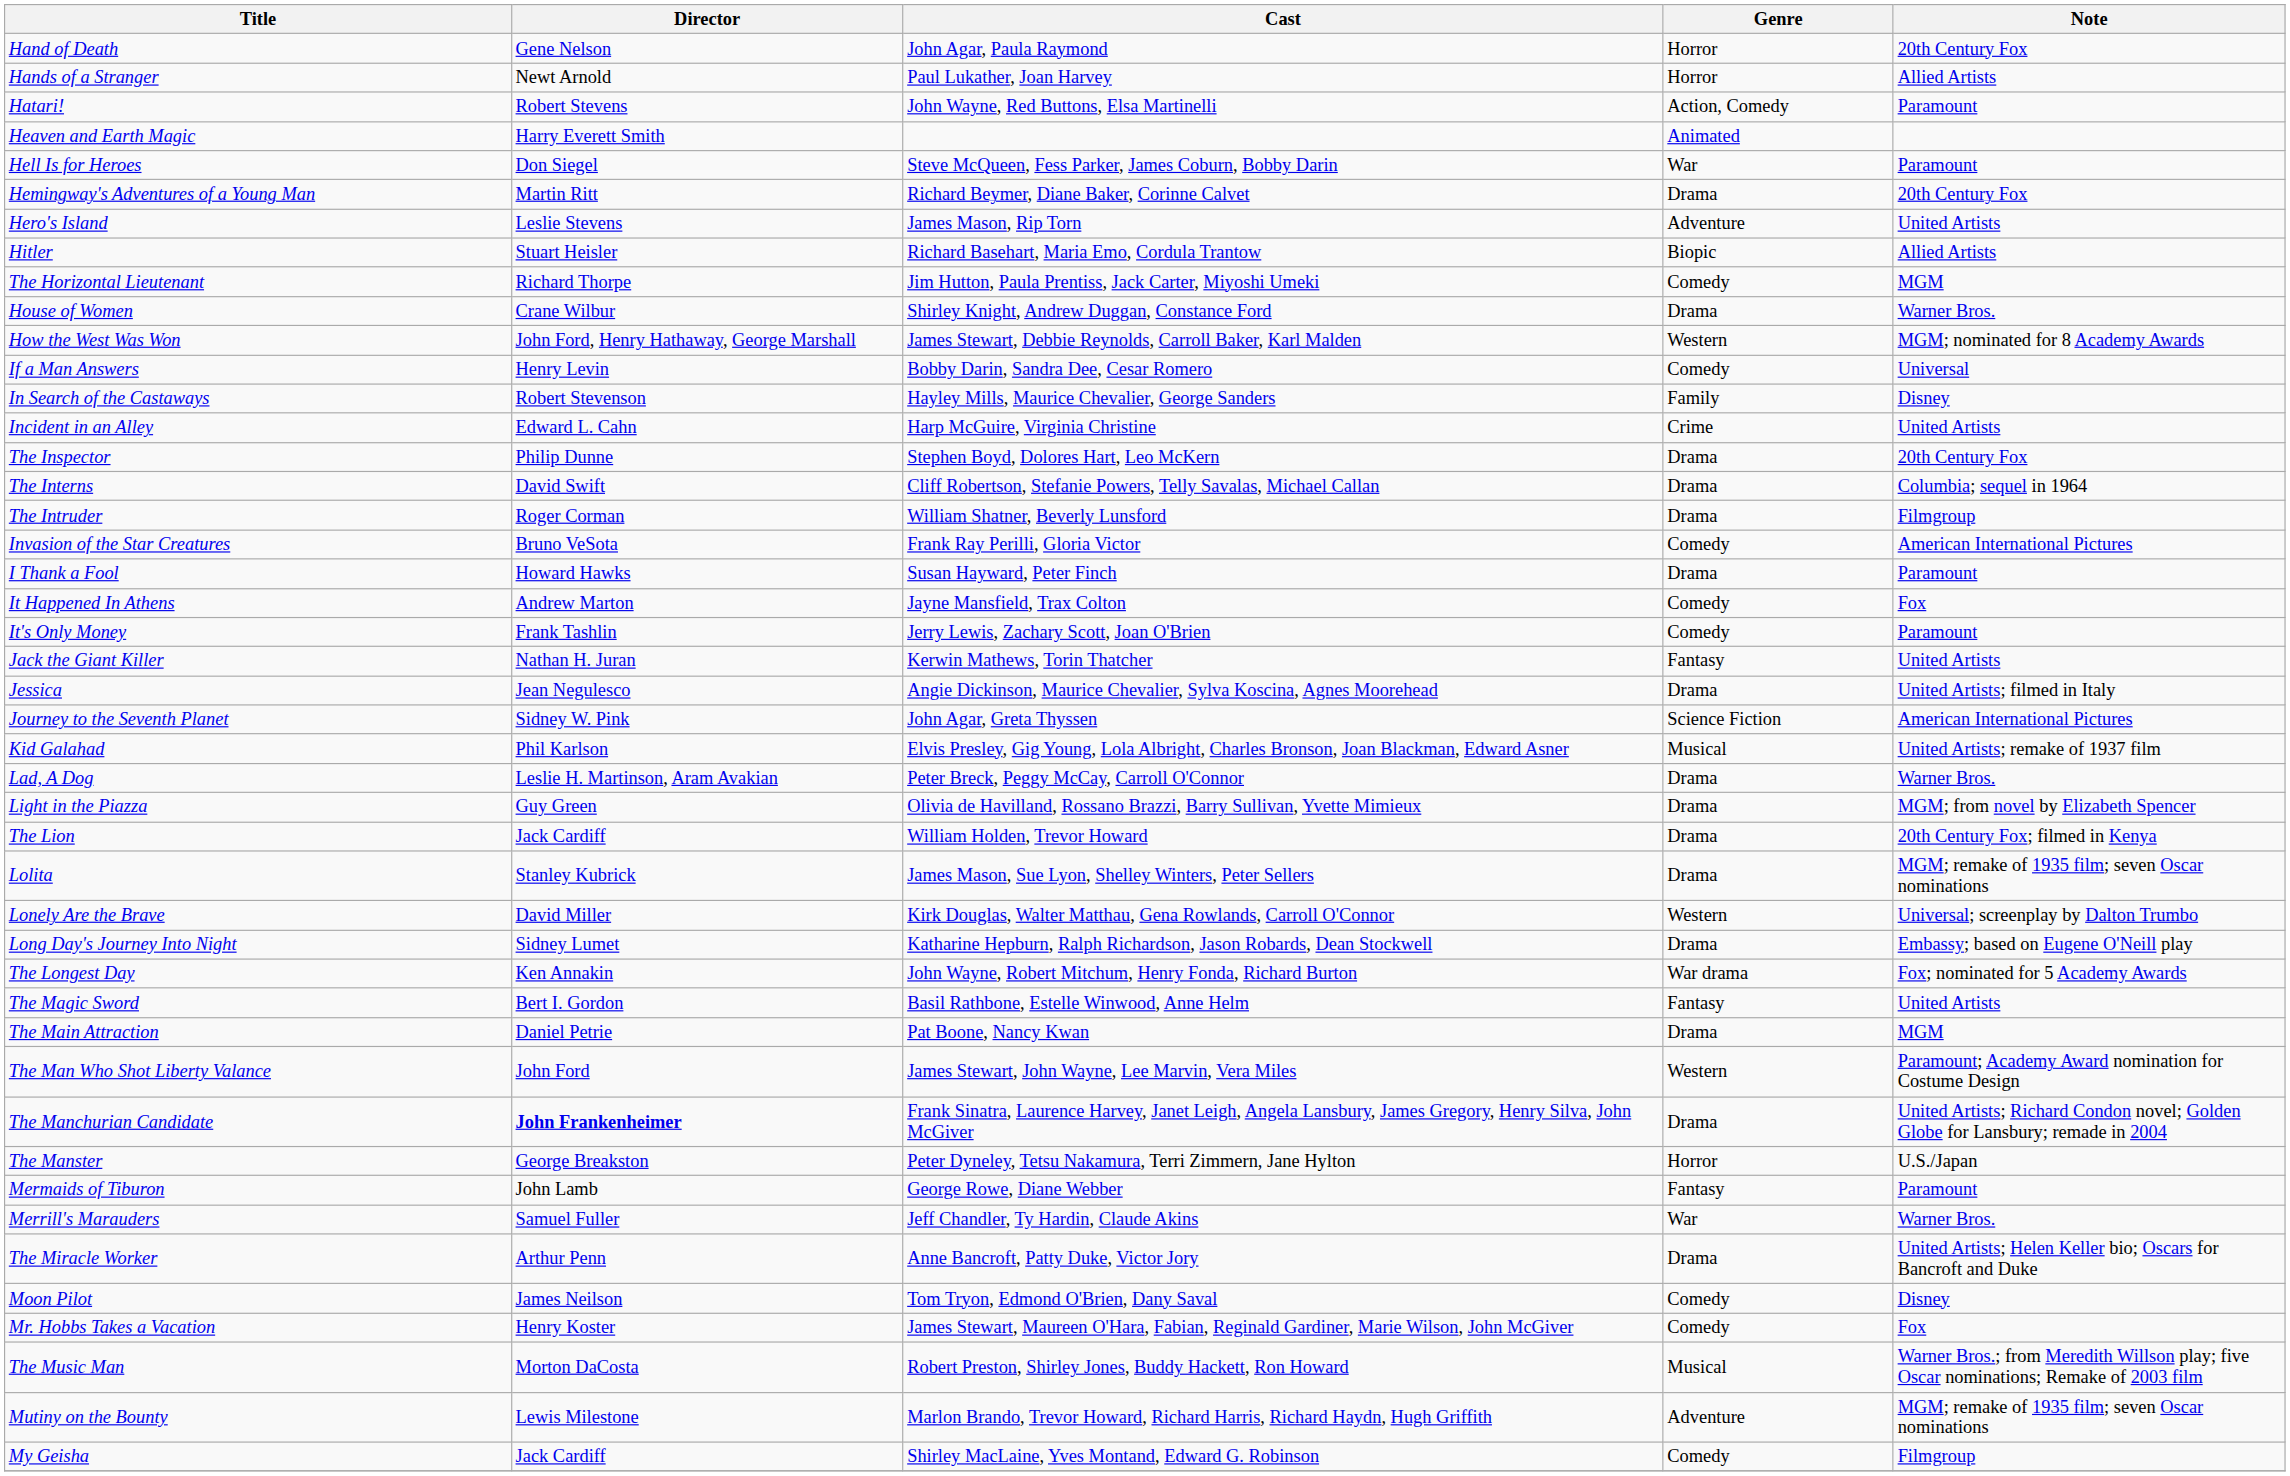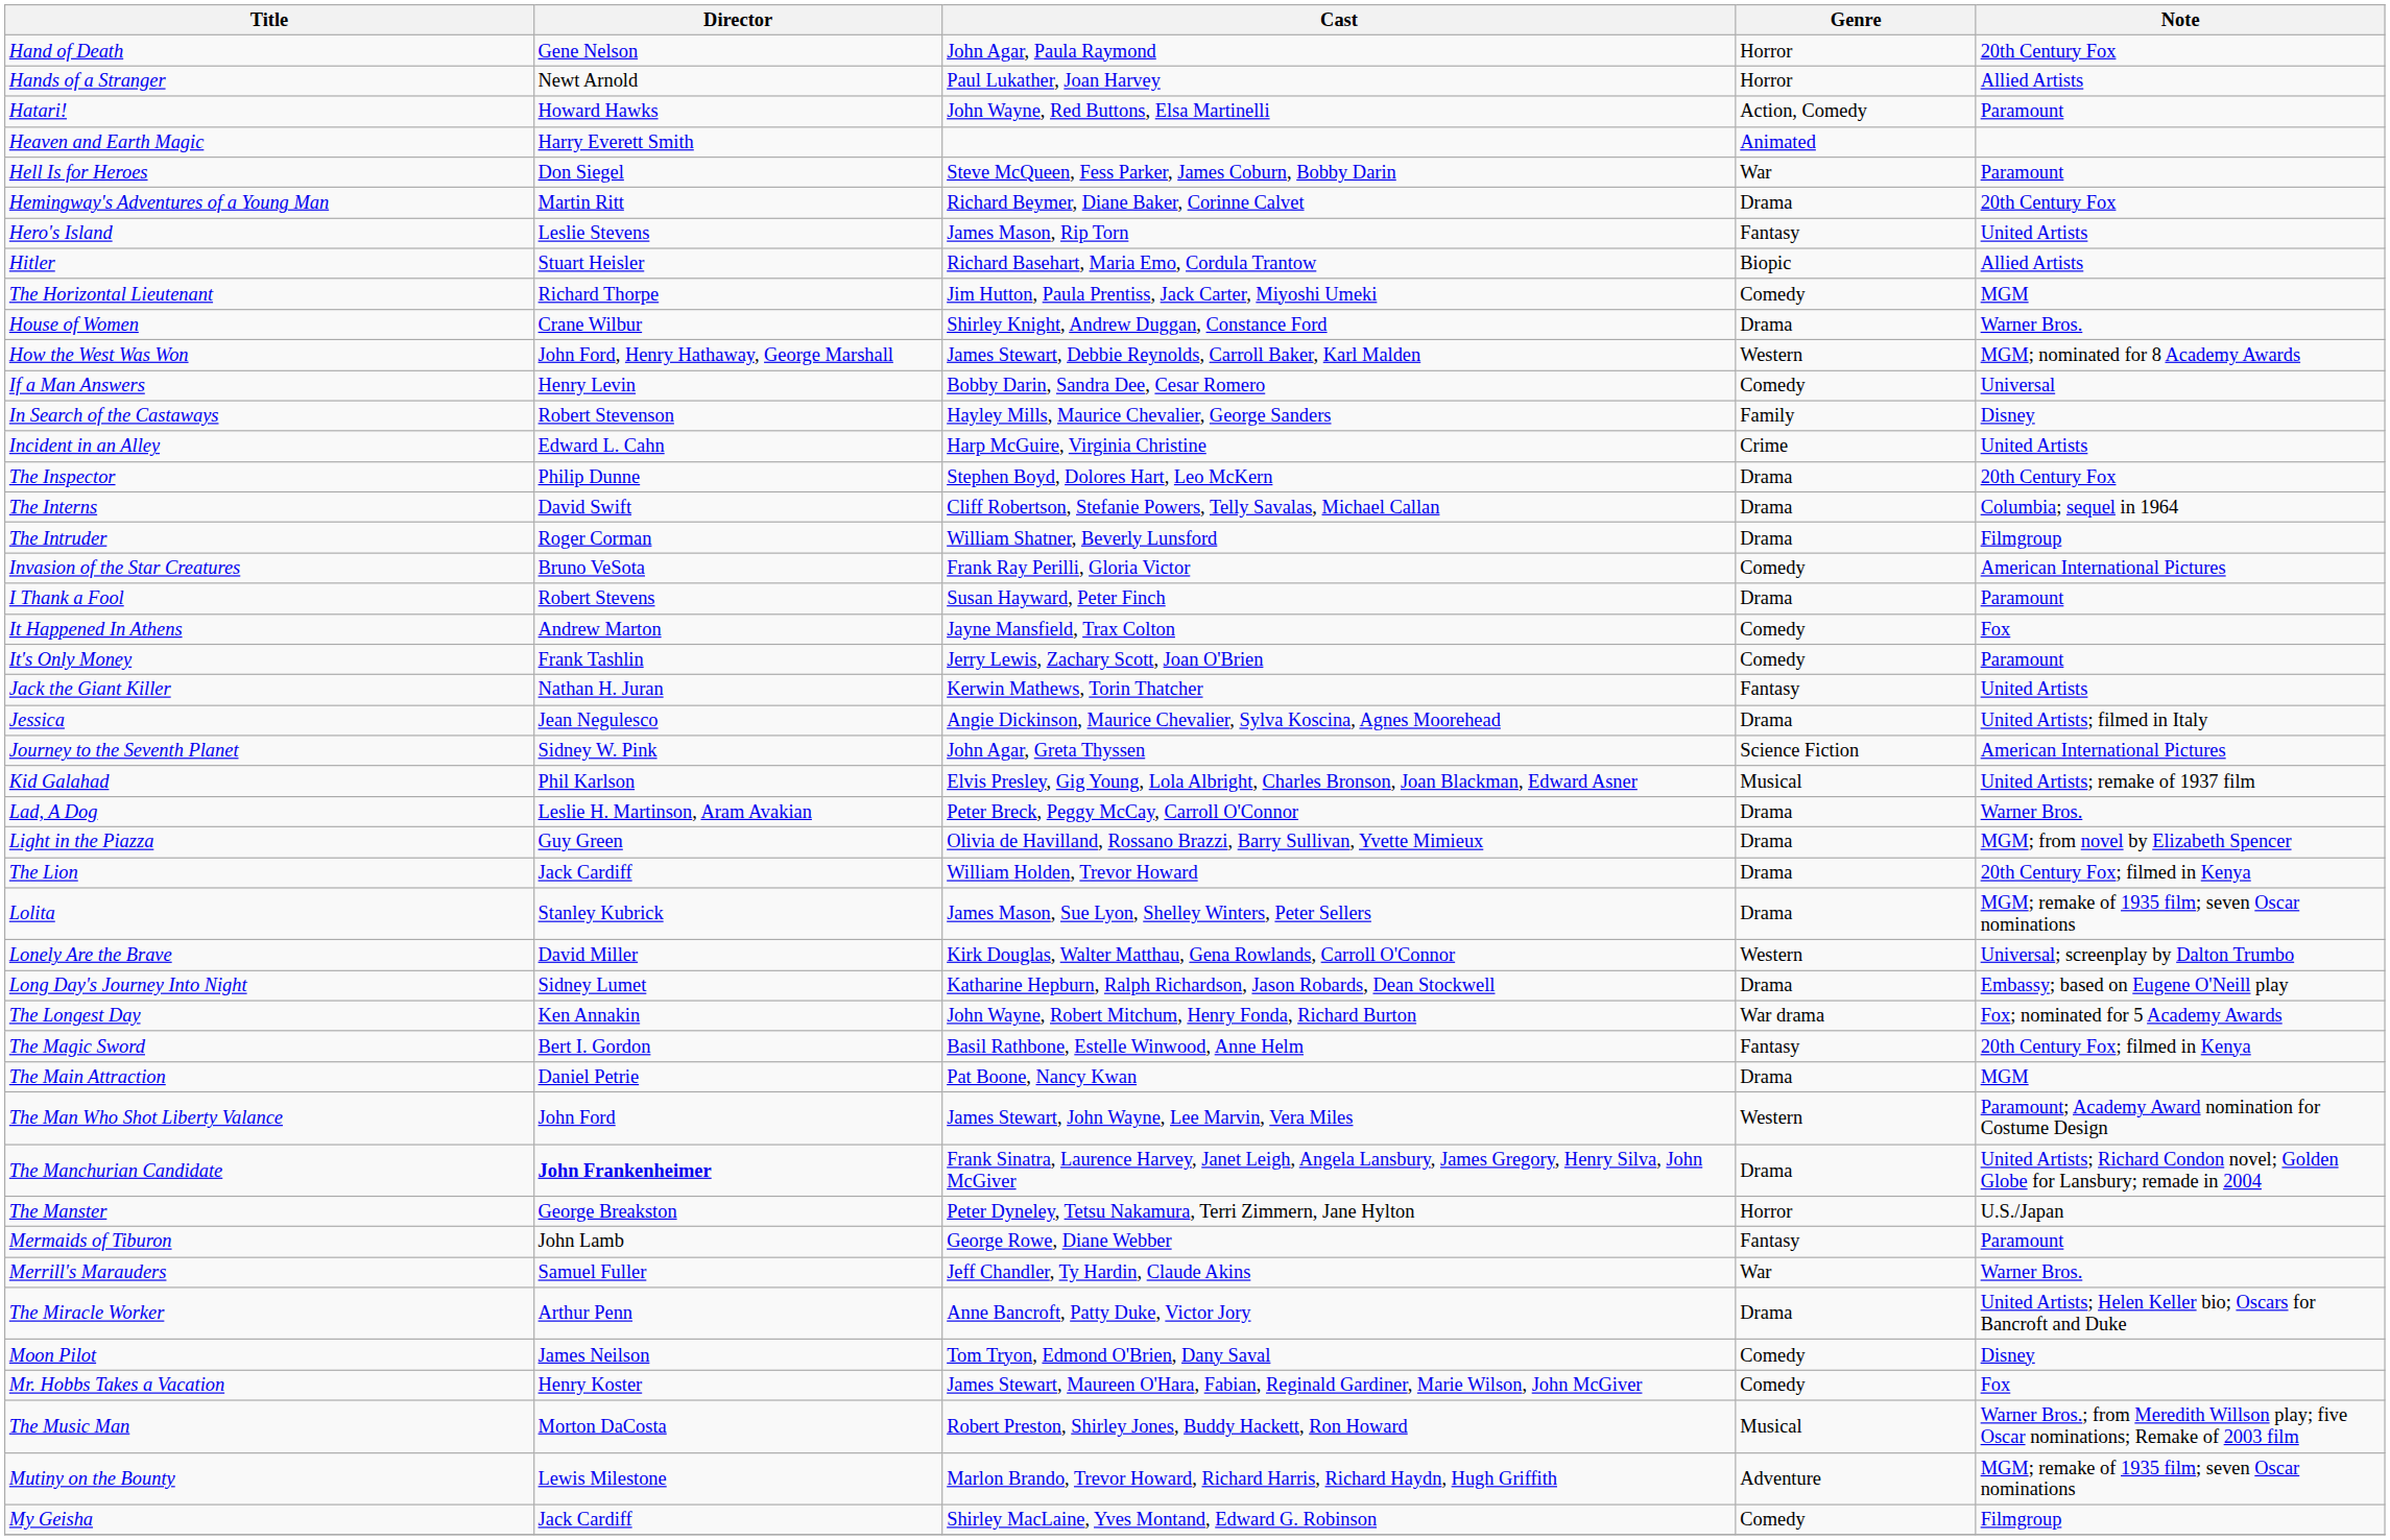Hatari! | Director: Robert Stevens -> Howard Hawks
Hero's Island | Genre: Adventure -> Fantasy
I Thank a Fool | Director: Howard Hawks -> Robert Stevens
The Magic Sword | Note: United Artists -> 20th Century Fox; filmed in Kenya
